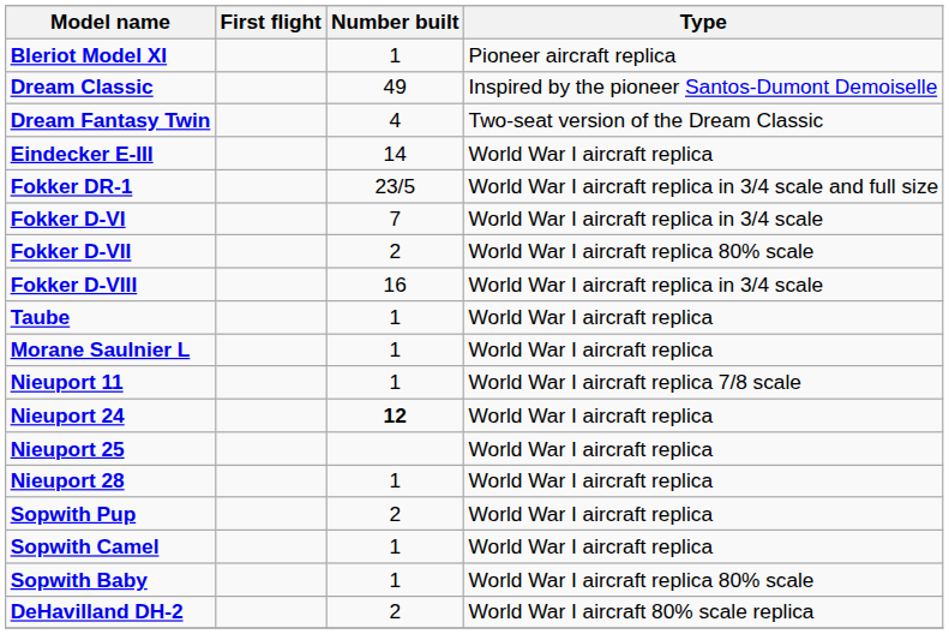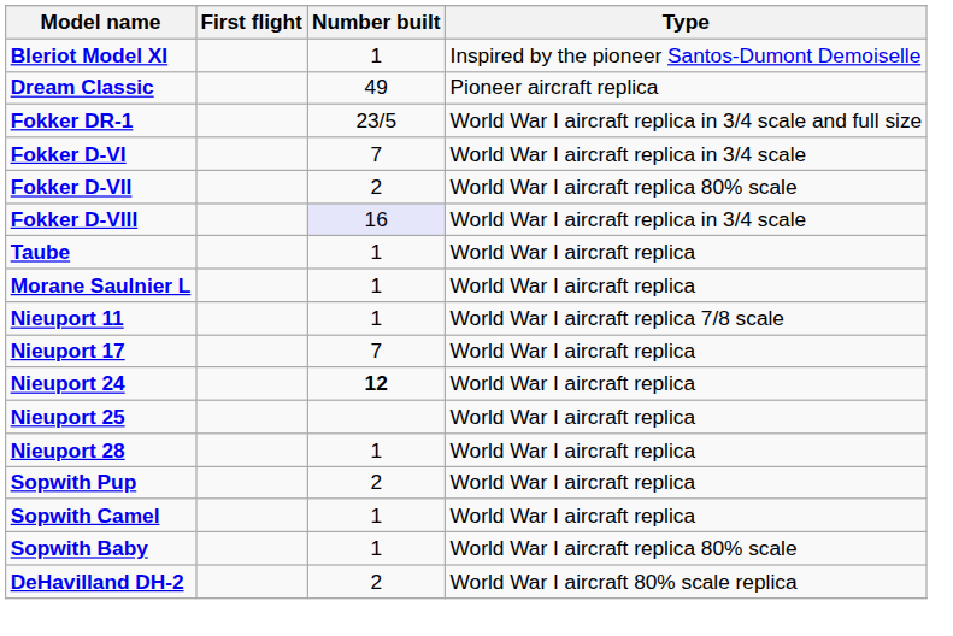Bleriot Model XI | Type: Pioneer aircraft replica -> Inspired by the pioneer Santos-Dumont Demoiselle
Dream Classic | Type: Inspired by the pioneer Santos-Dumont Demoiselle -> Pioneer aircraft replica
- row: Dream Fantasy Twin | 4 | Two-seat version of the Dream Classic
- row: Eindecker E-III | 14 | World War I aircraft replica
Fokker D-VIII | Number built: no background -> lavender background
+ row: Nieuport 17 | 7 | World War I aircraft replica
